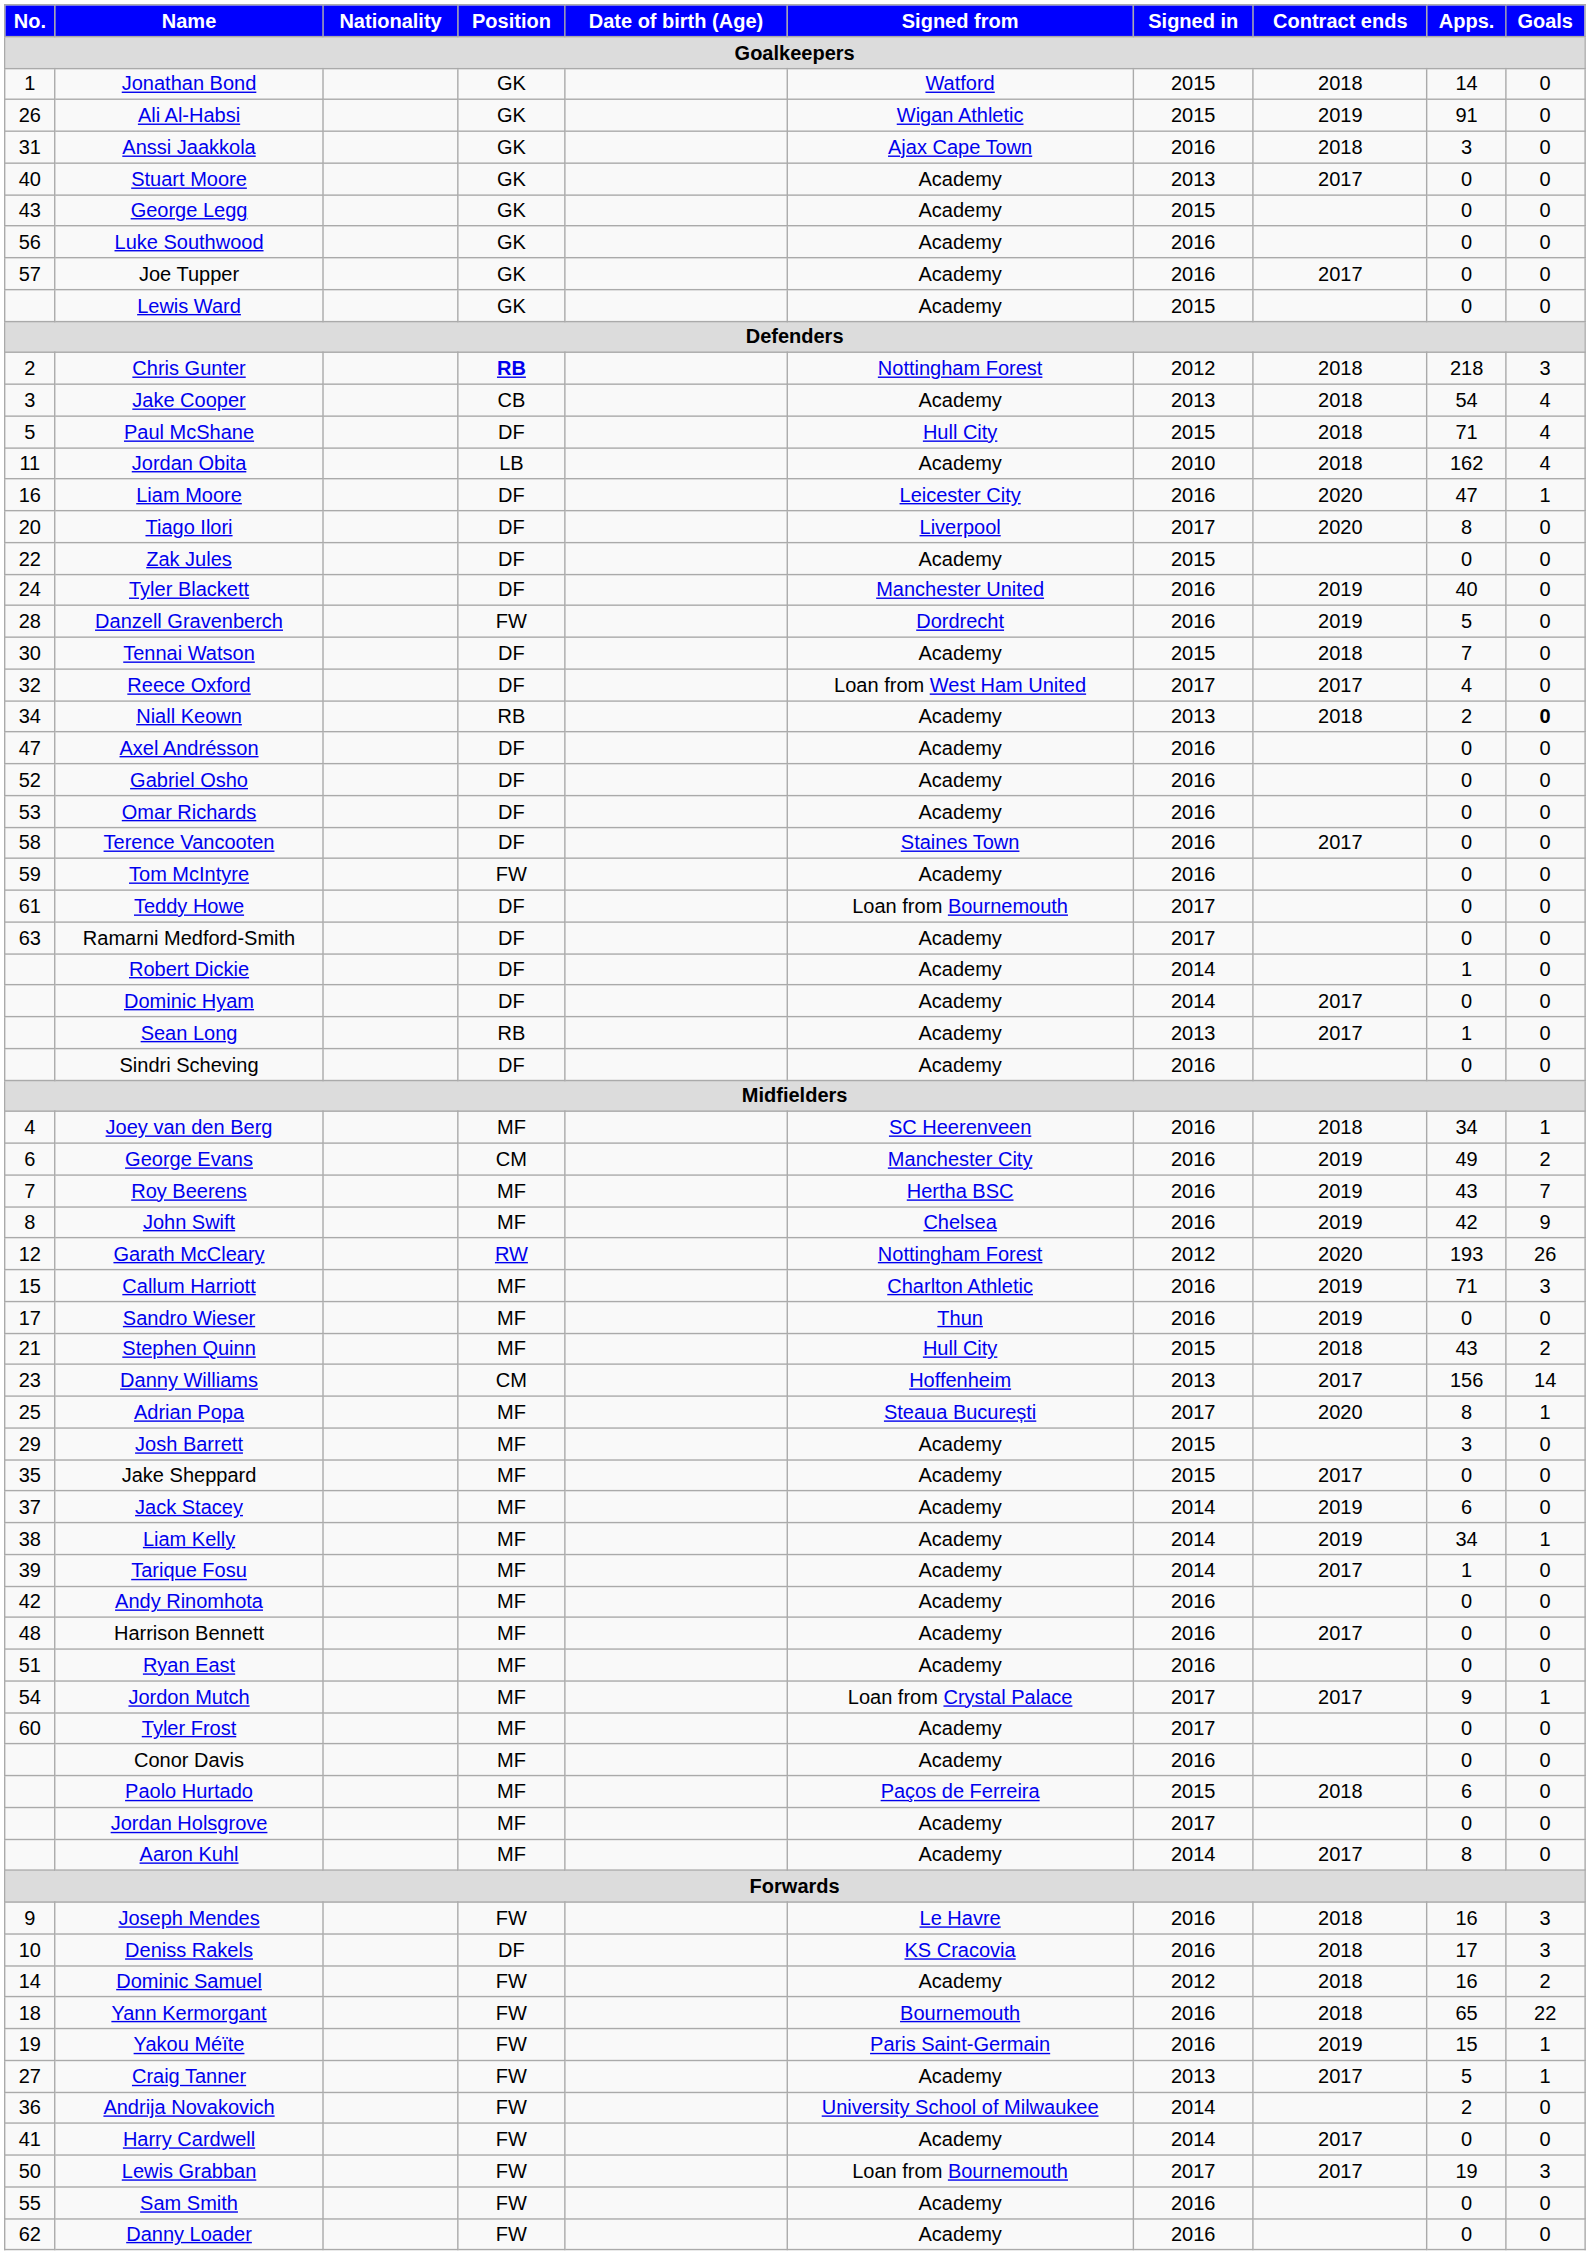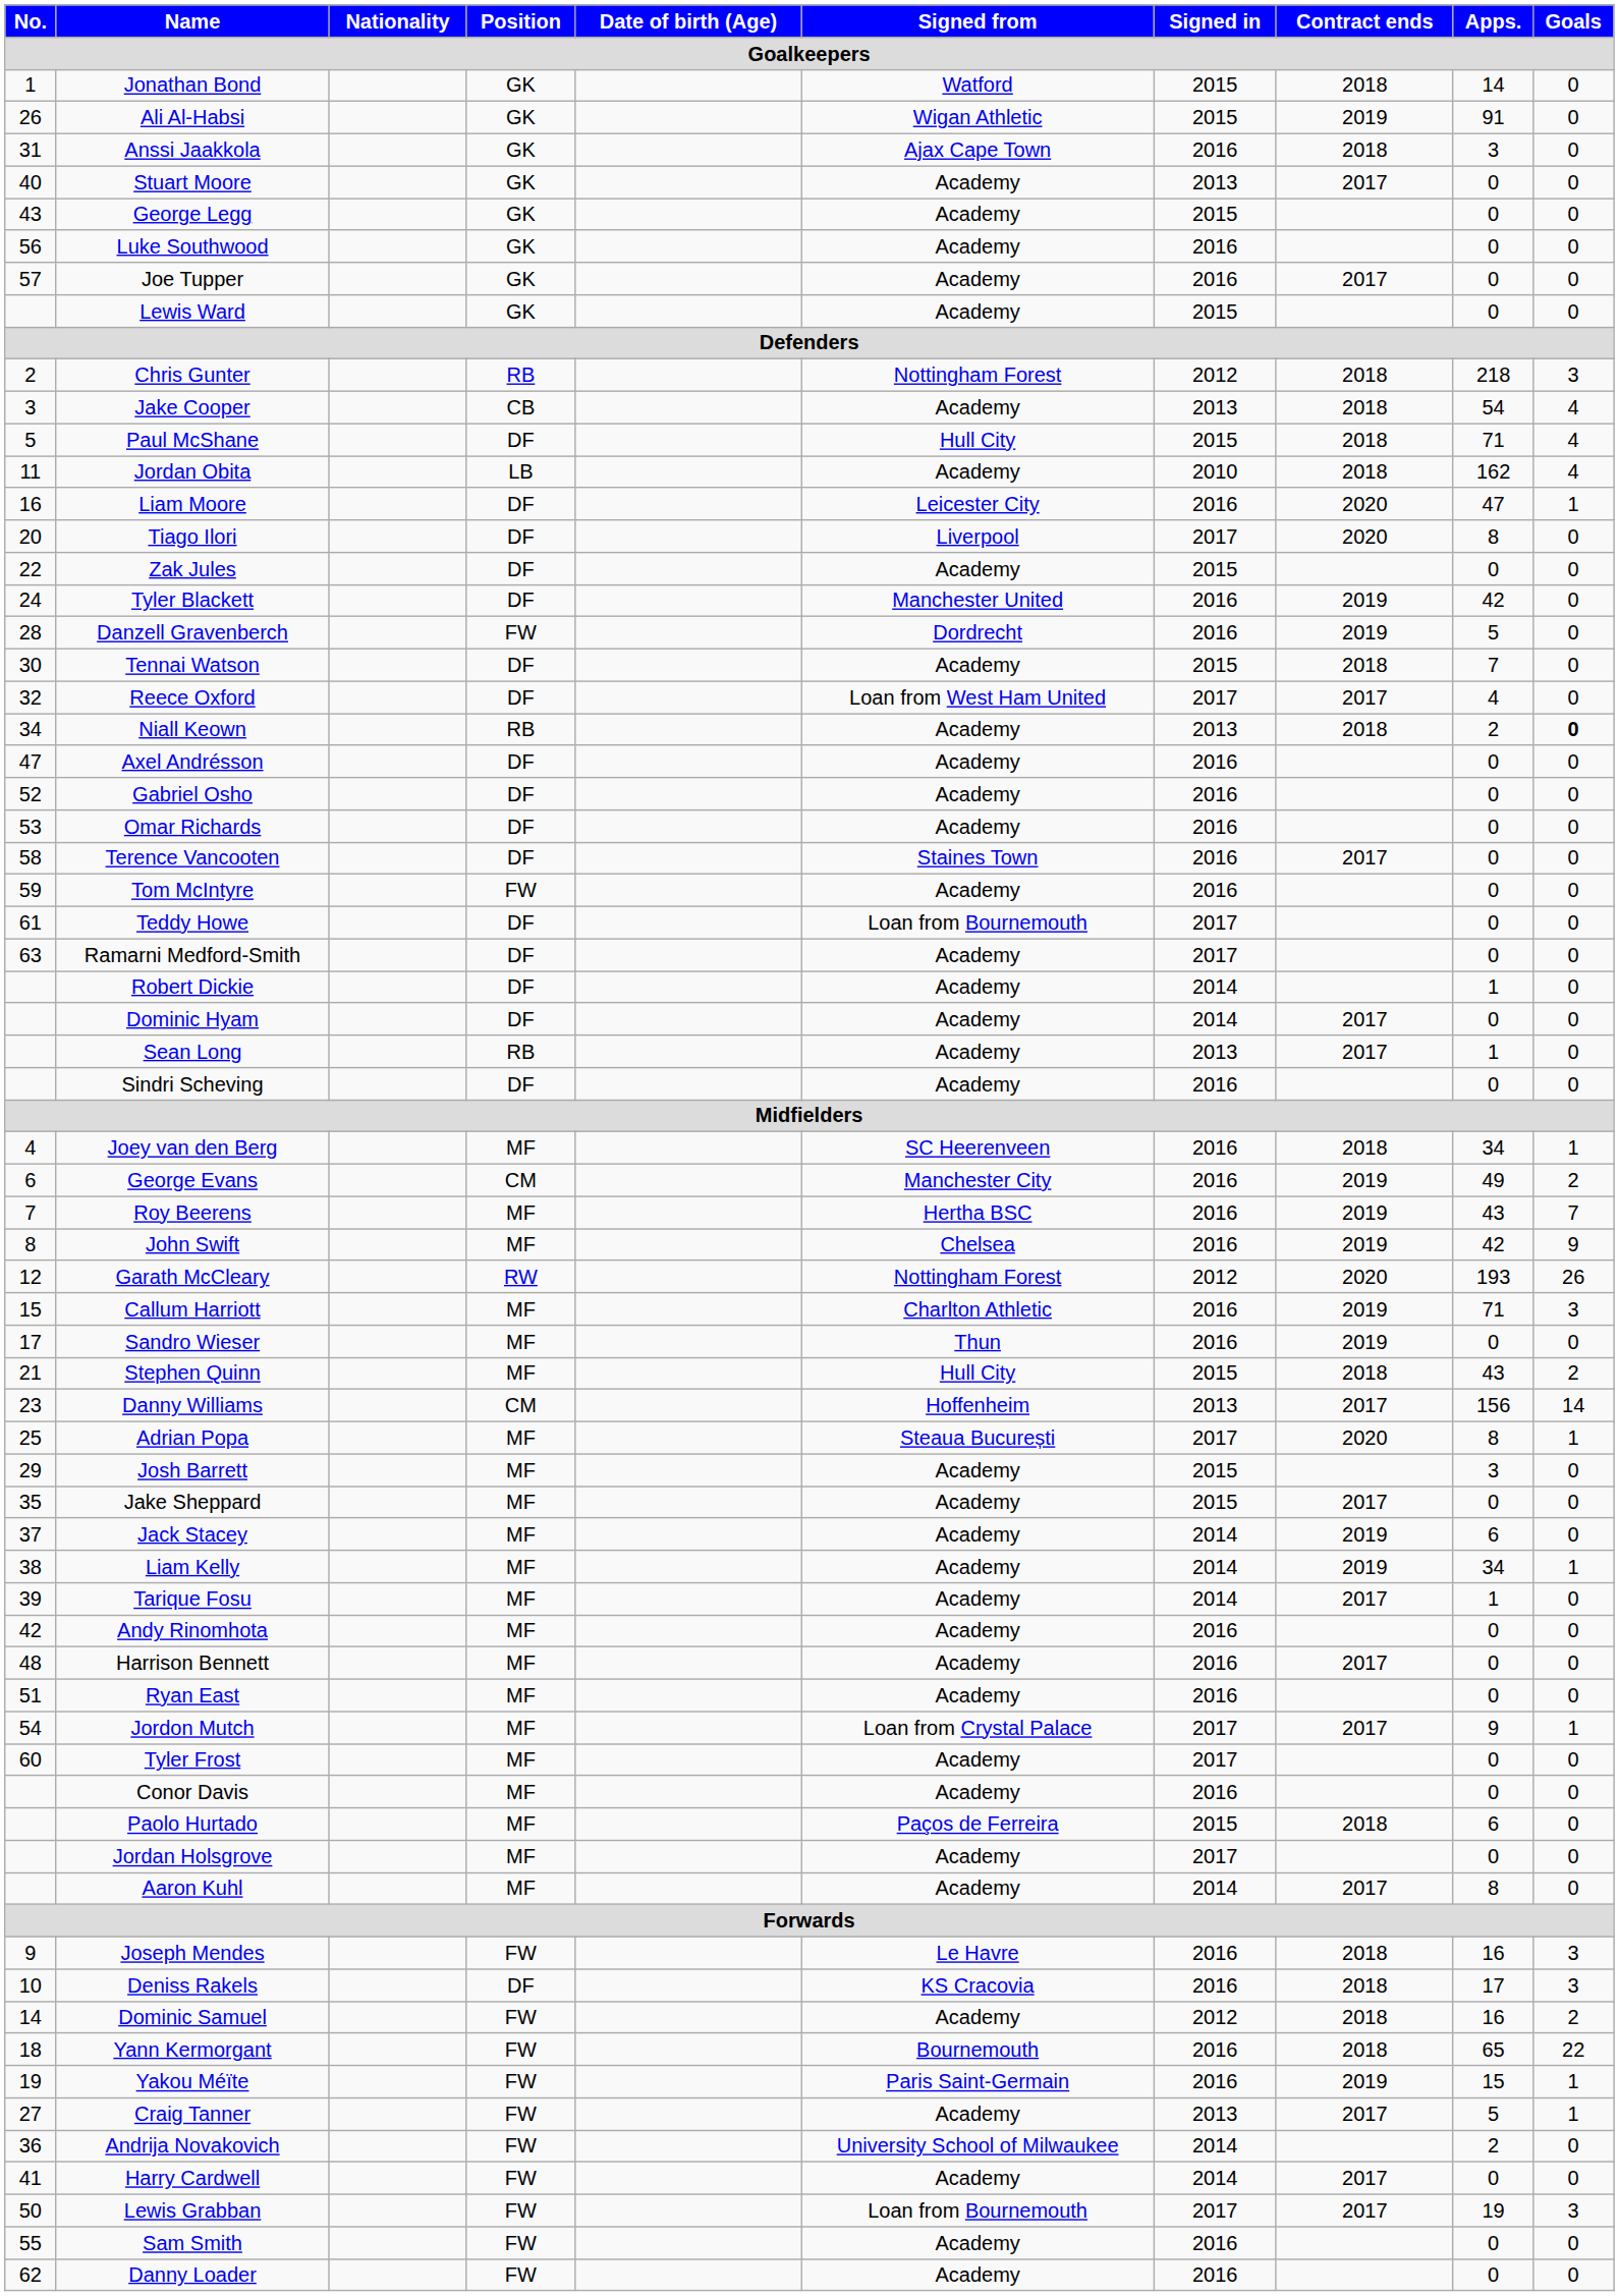Chris Gunter | Position: bold -> normal
Tyler Blackett | Apps.: 40 -> 42
